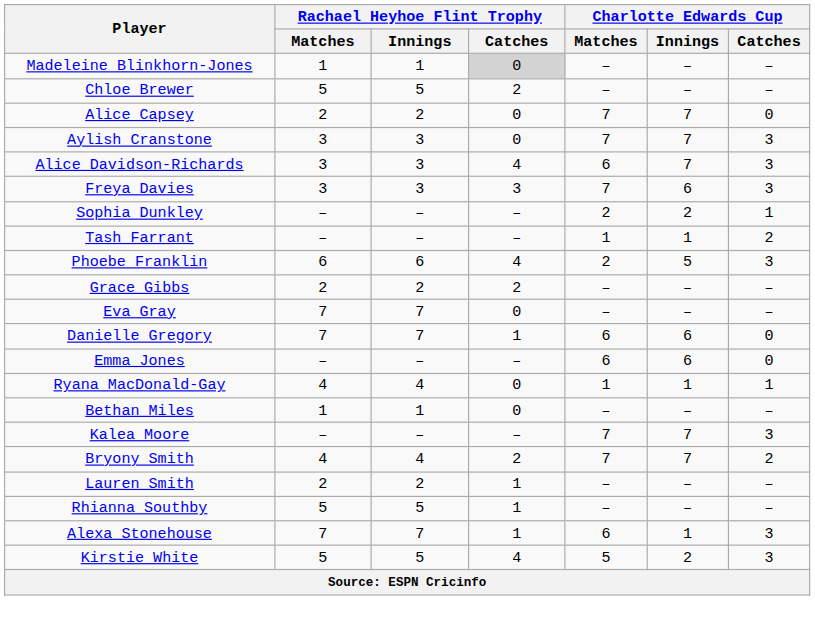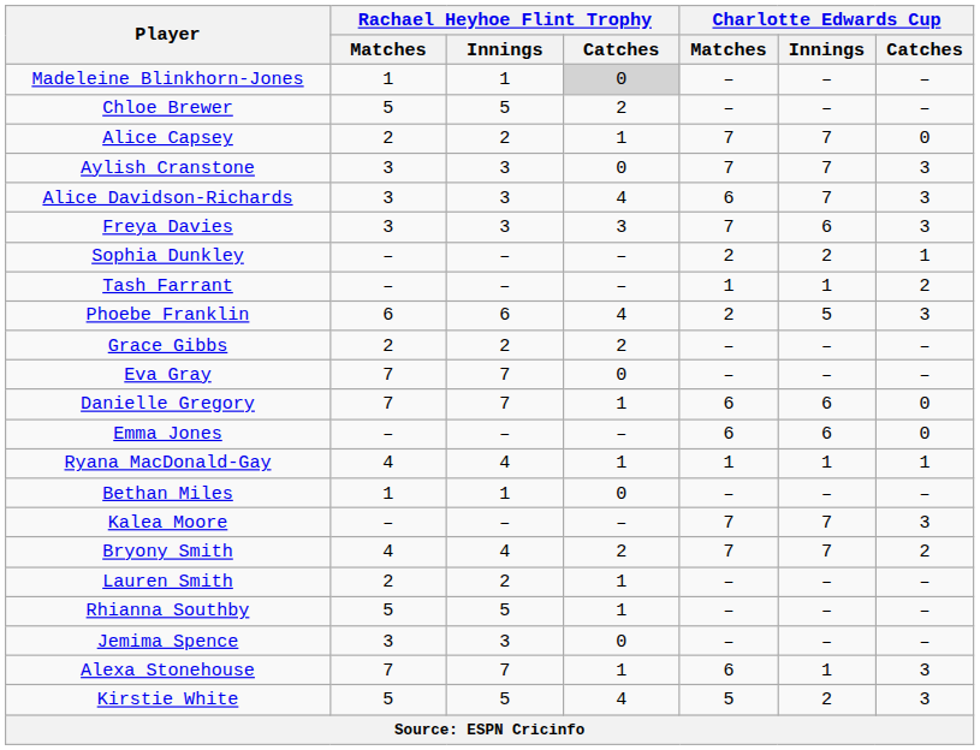Alice Capsey | Rachael Heyhoe Flint Trophy / Catches: 0 -> 1
Ryana MacDonald-Gay | Rachael Heyhoe Flint Trophy / Catches: 0 -> 1
+ row: Jemima Spence | 3 | 3 | 0 | – | – | –
